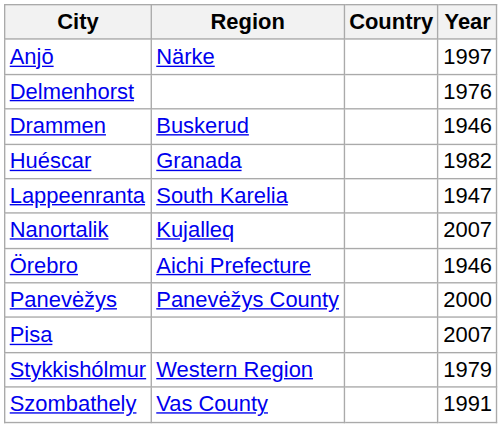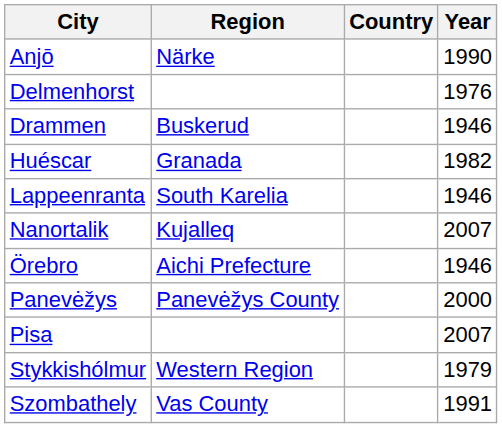Anjō | Year: 1997 -> 1990
Lappeenranta | Year: 1947 -> 1946
